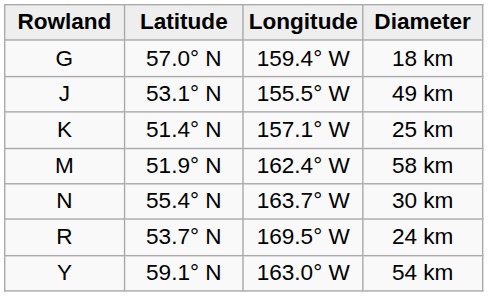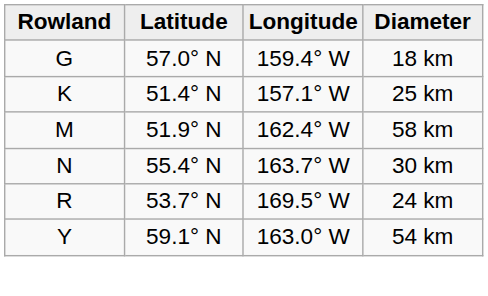- row: J | 53.1° N | 155.5° W | 49 km
